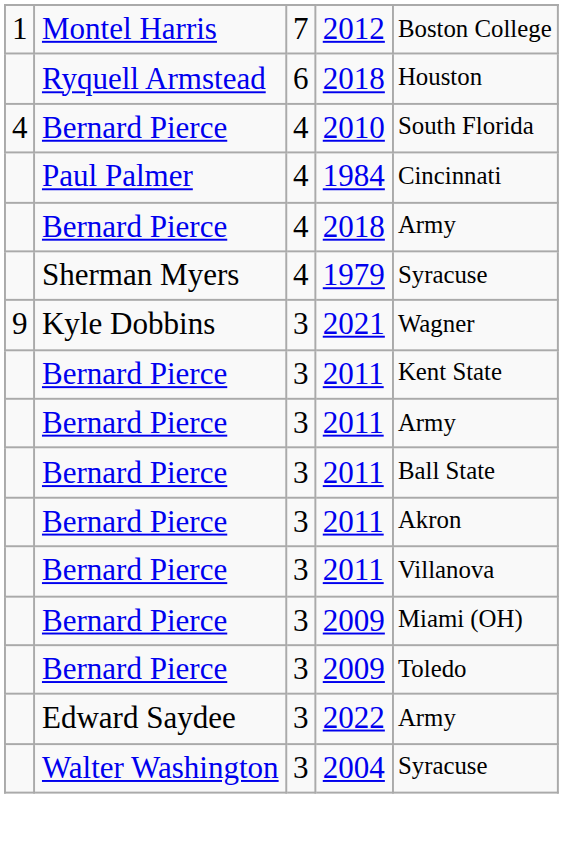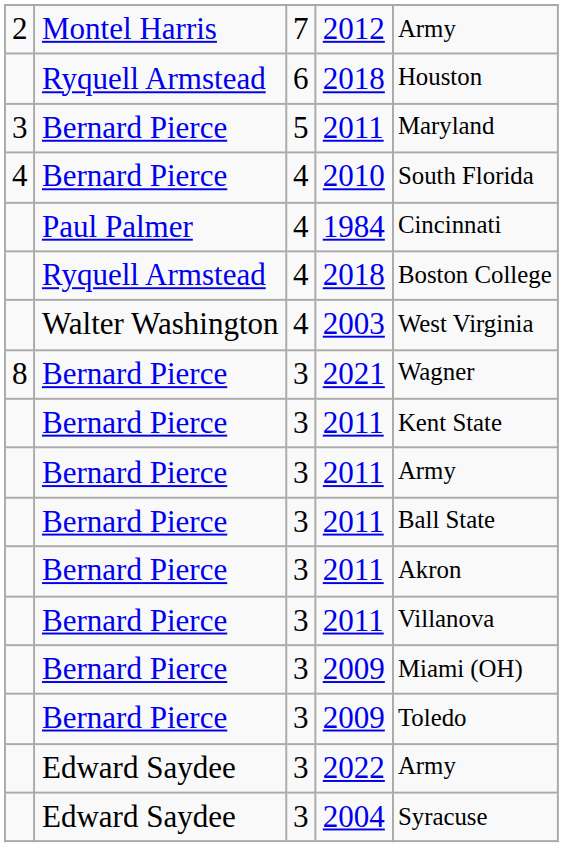2012 | column 1: 1 -> 2
2012 | column 5: Boston College -> Army
+ row: 3 | Bernard Pierce | 5 | 2011 | Maryland
4 / 2018 | column 2: Bernard Pierce -> Ryquell Armstead
4 / 2018 | column 5: Army -> Boston College
+ row: Walter Washington | 4 | 2003 | West Virginia
- row: Sherman Myers | 4 | 1979 | Syracuse
2021 | column 1: 9 -> 8
2021 | column 2: Kyle Dobbins -> Bernard Pierce
2004 | column 2: Walter Washington -> Edward Saydee
